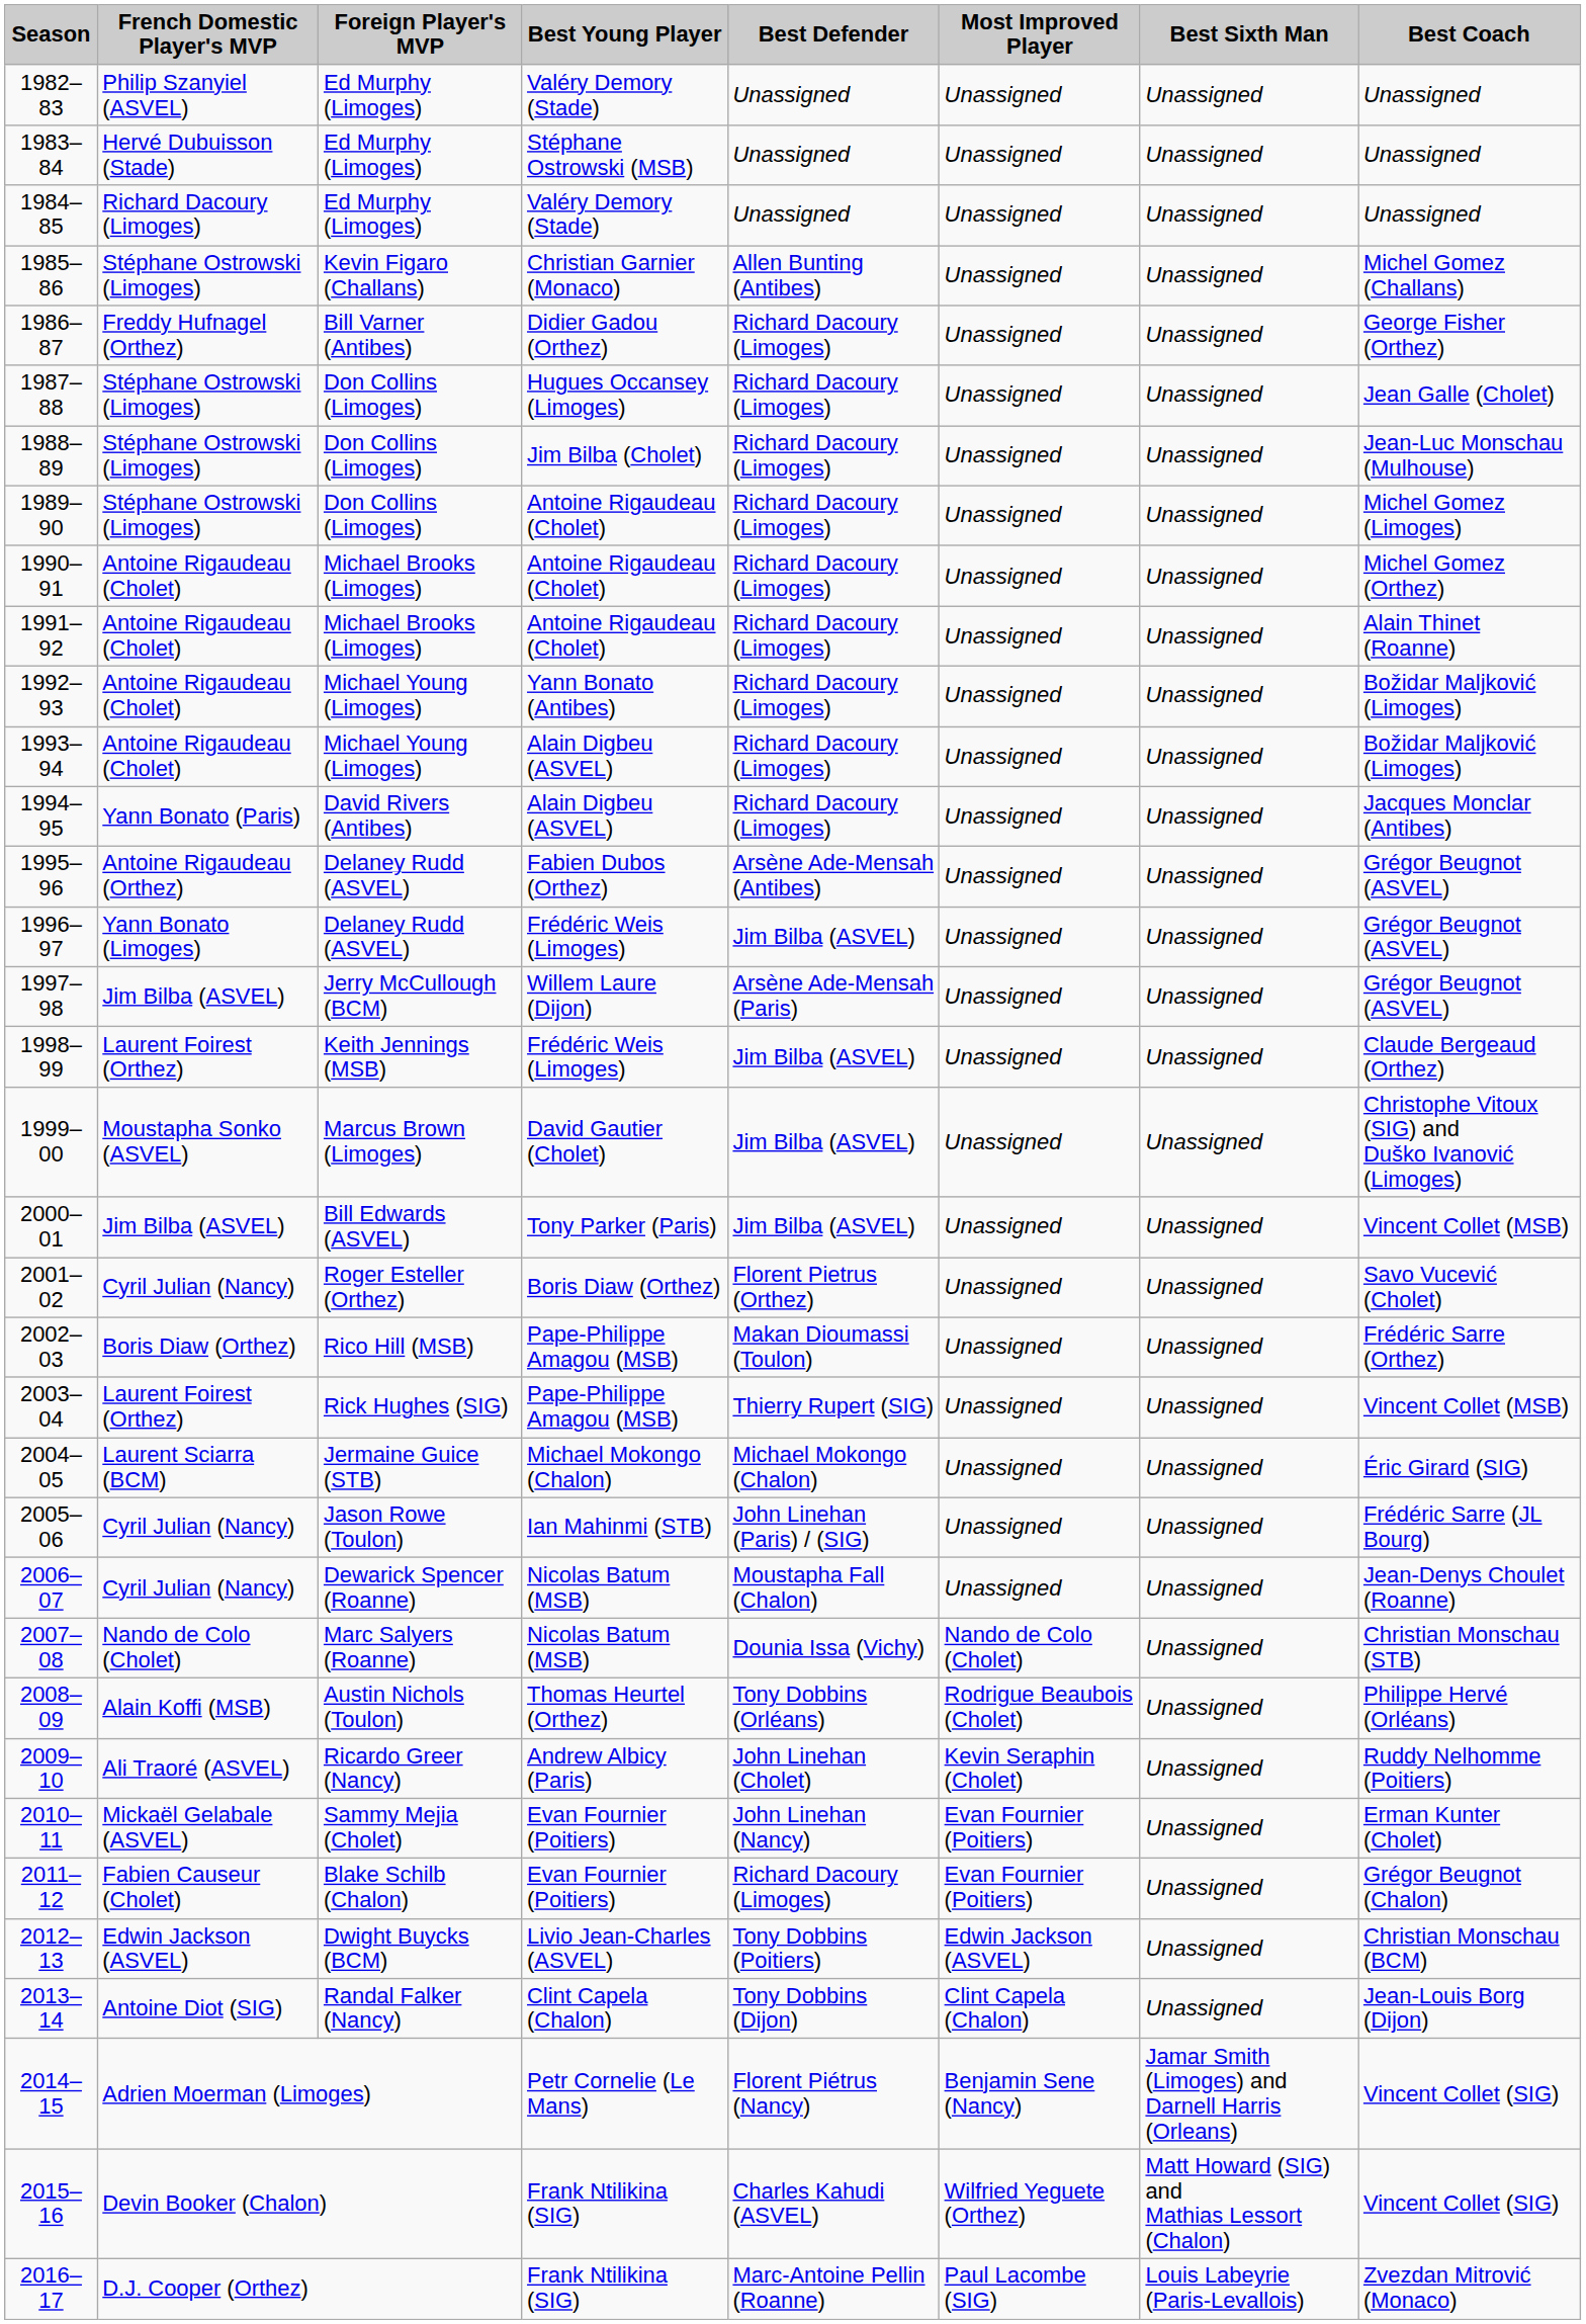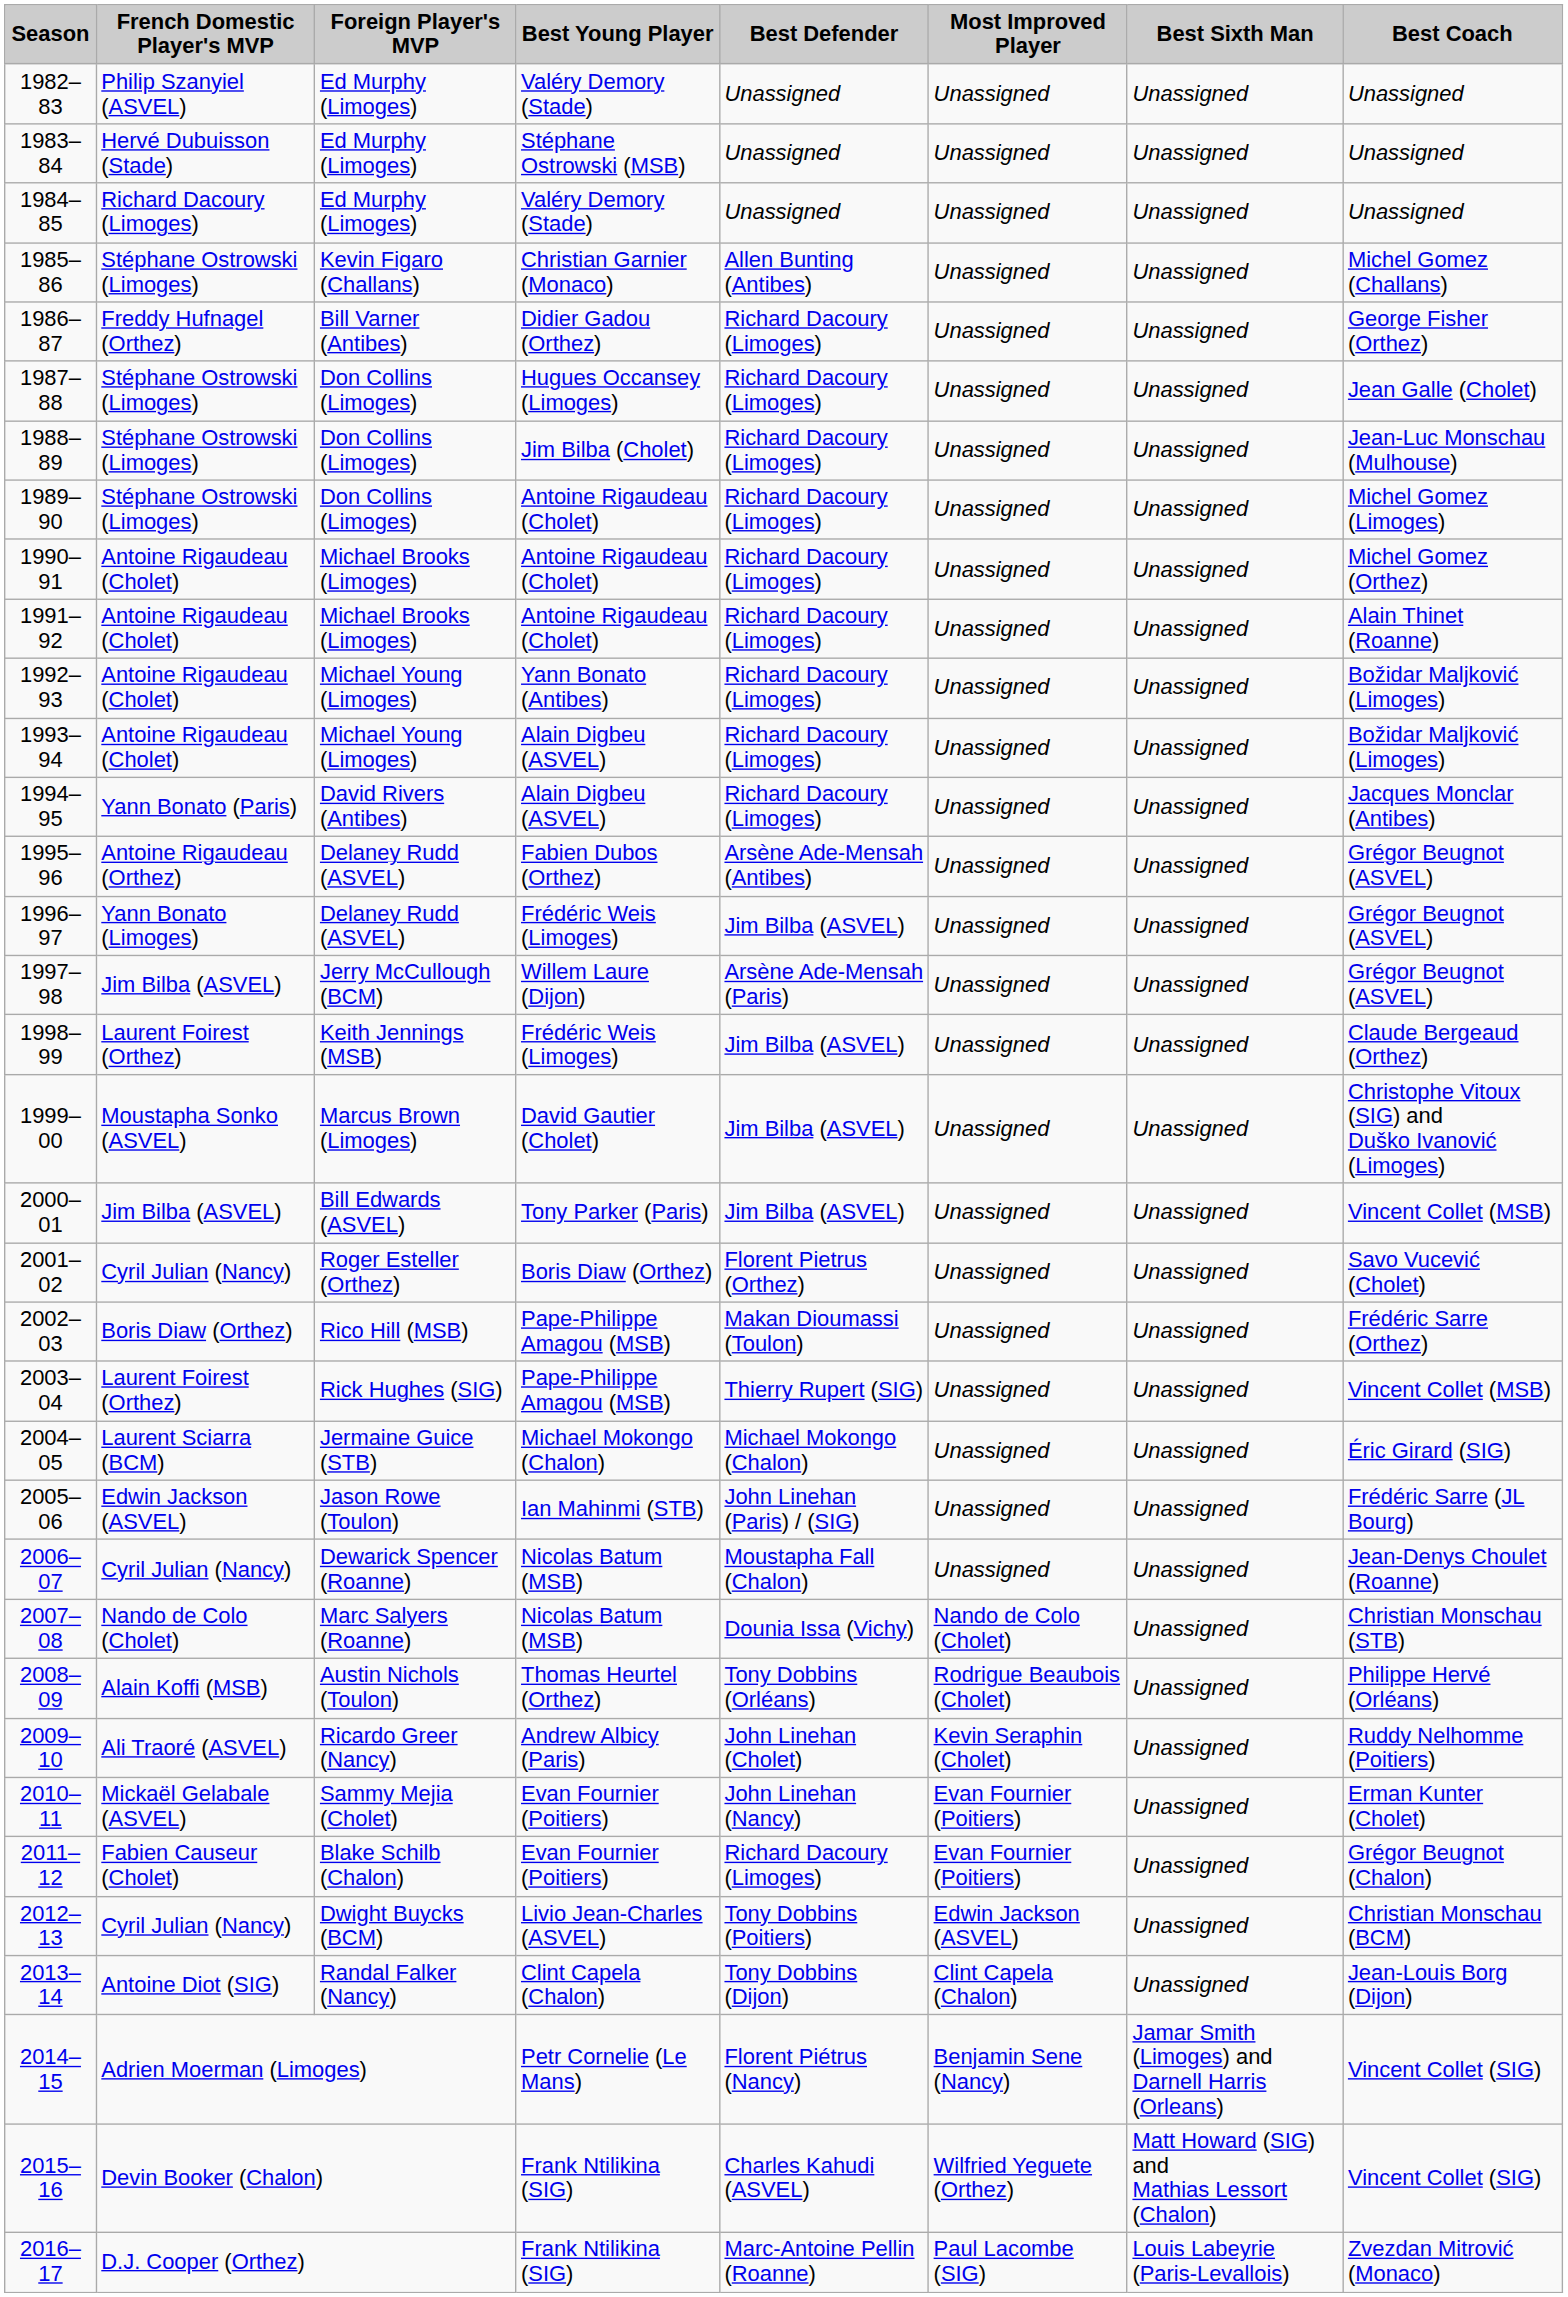2005–06 | French Domestic Player's MVP: Cyril Julian (Nancy) -> Edwin Jackson (ASVEL)
2012–13 | French Domestic Player's MVP: Edwin Jackson (ASVEL) -> Cyril Julian (Nancy)
